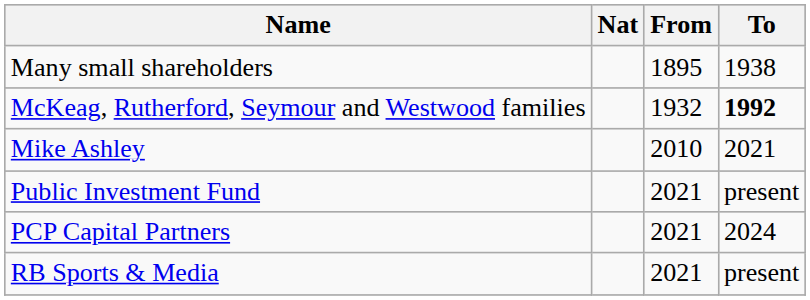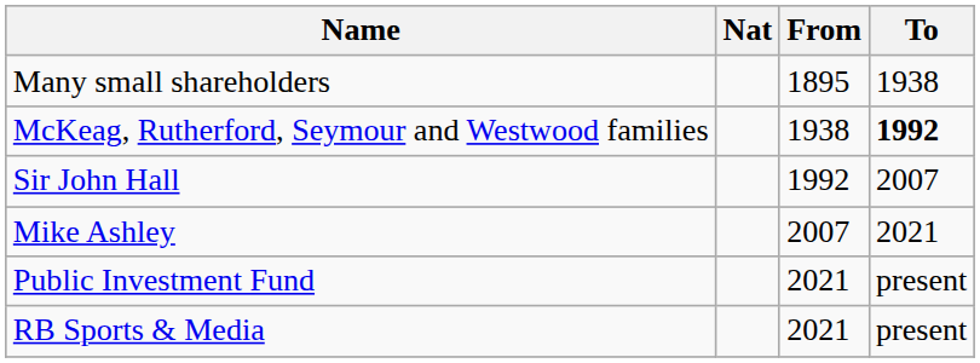McKeag, Rutherford, Seymour and Westwood families | From: 1932 -> 1938
+ row: Sir John Hall | 1992 | 2007
Mike Ashley | From: 2010 -> 2007
- row: PCP Capital Partners | 2021 | 2024
